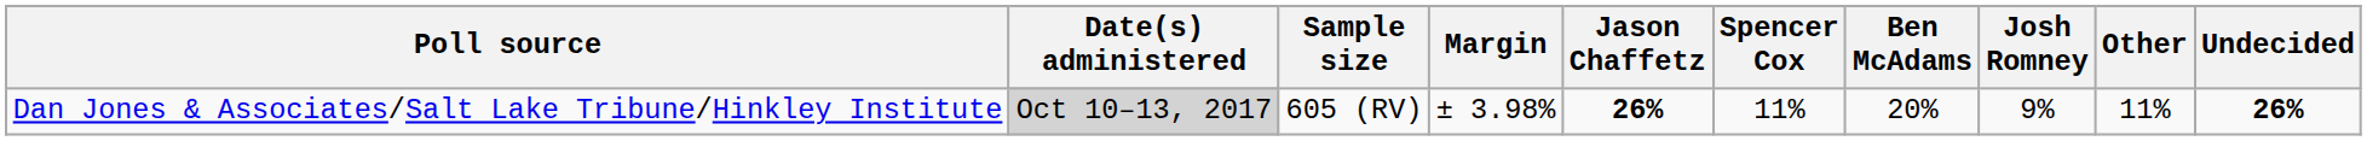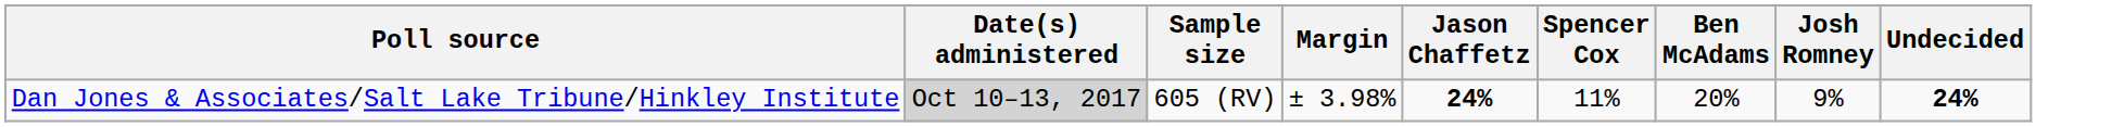- column: Other | 11%
Dan Jones & Associates/Salt Lake Tribune/Hinkley Institute | Jason Chaffetz: 26% -> 24%
Dan Jones & Associates/Salt Lake Tribune/Hinkley Institute | Undecided: 26% -> 24%
